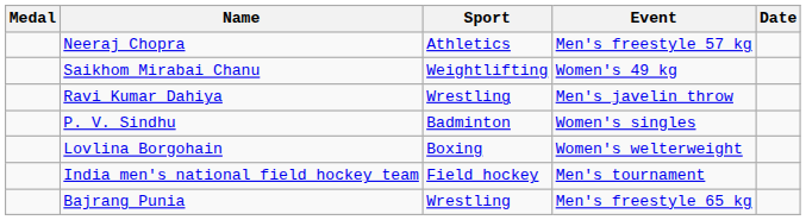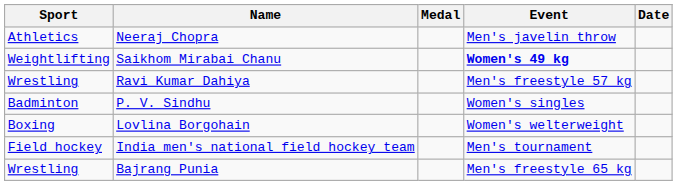columns swapped: Medal <-> Sport
Neeraj Chopra | Event: Men's freestyle 57 kg -> Men's javelin throw
Saikhom Mirabai Chanu | Event: normal -> bold
Ravi Kumar Dahiya | Event: Men's javelin throw -> Men's freestyle 57 kg
